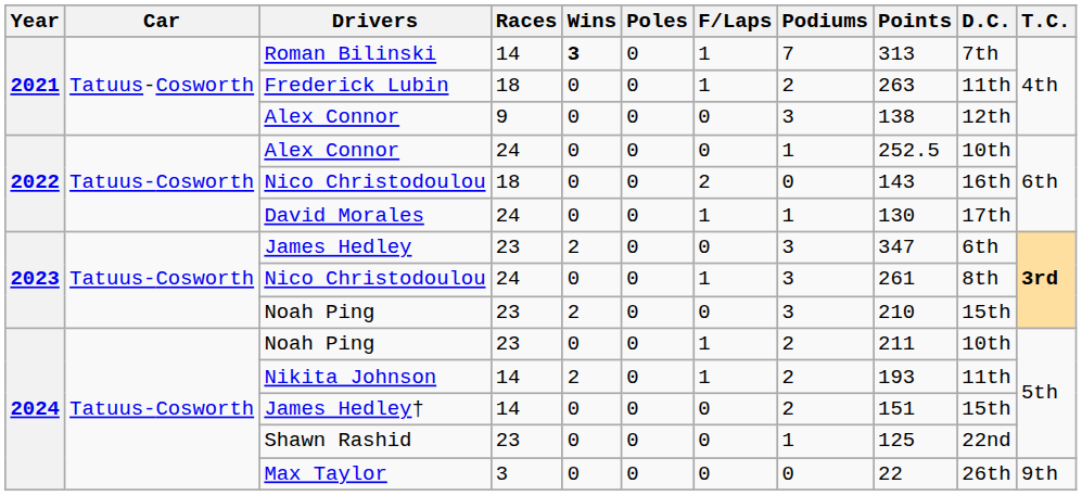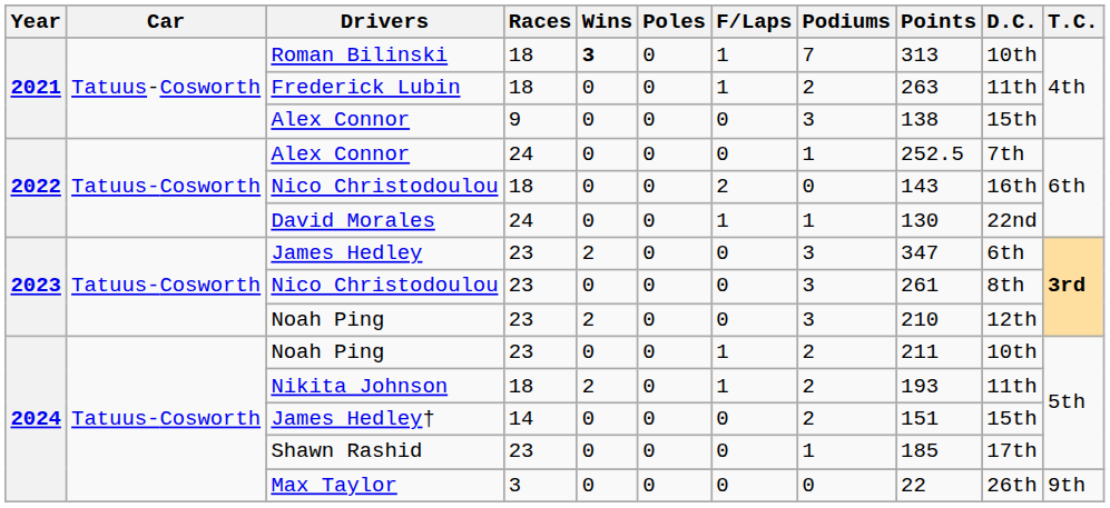Roman Bilinski | Races: 14 -> 18
Roman Bilinski | D.C.: 7th -> 10th
2021 / Alex Connor | D.C.: 12th -> 15th
2022 / Alex Connor | D.C.: 10th -> 7th
David Morales | D.C.: 17th -> 22nd
2023 / Nico Christodoulou | Races: 24 -> 23
2023 / Nico Christodoulou | F/Laps: 1 -> 0
2023 / Noah Ping | D.C.: 15th -> 12th
Nikita Johnson | Races: 14 -> 18
Shawn Rashid | Points: 125 -> 185
Shawn Rashid | D.C.: 22nd -> 17th
